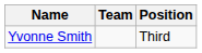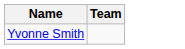- column: Position | Third
